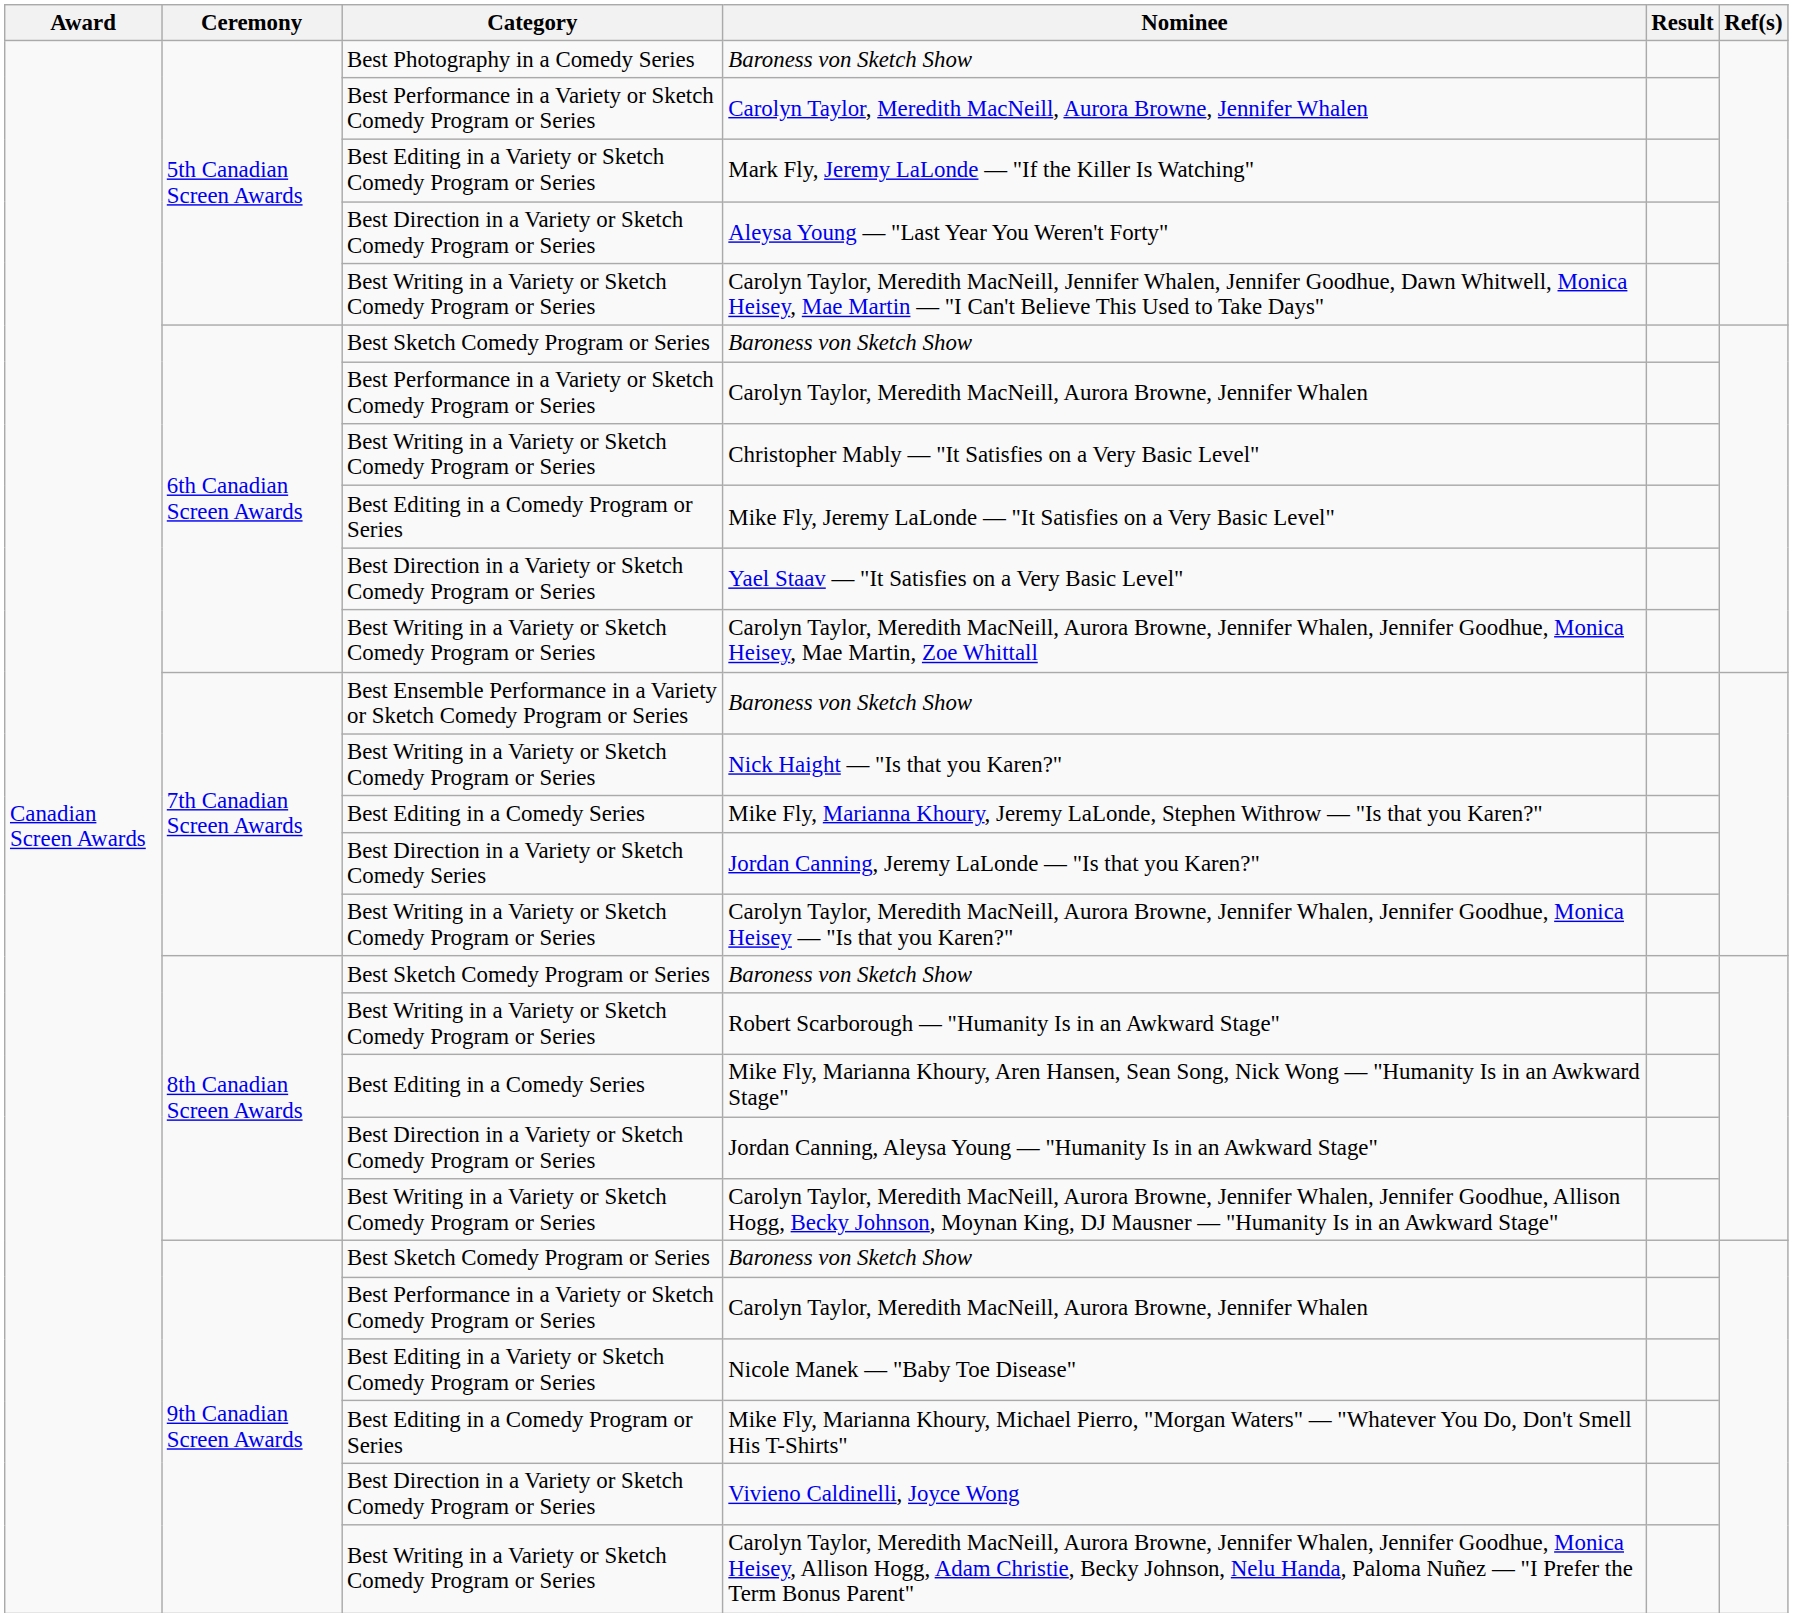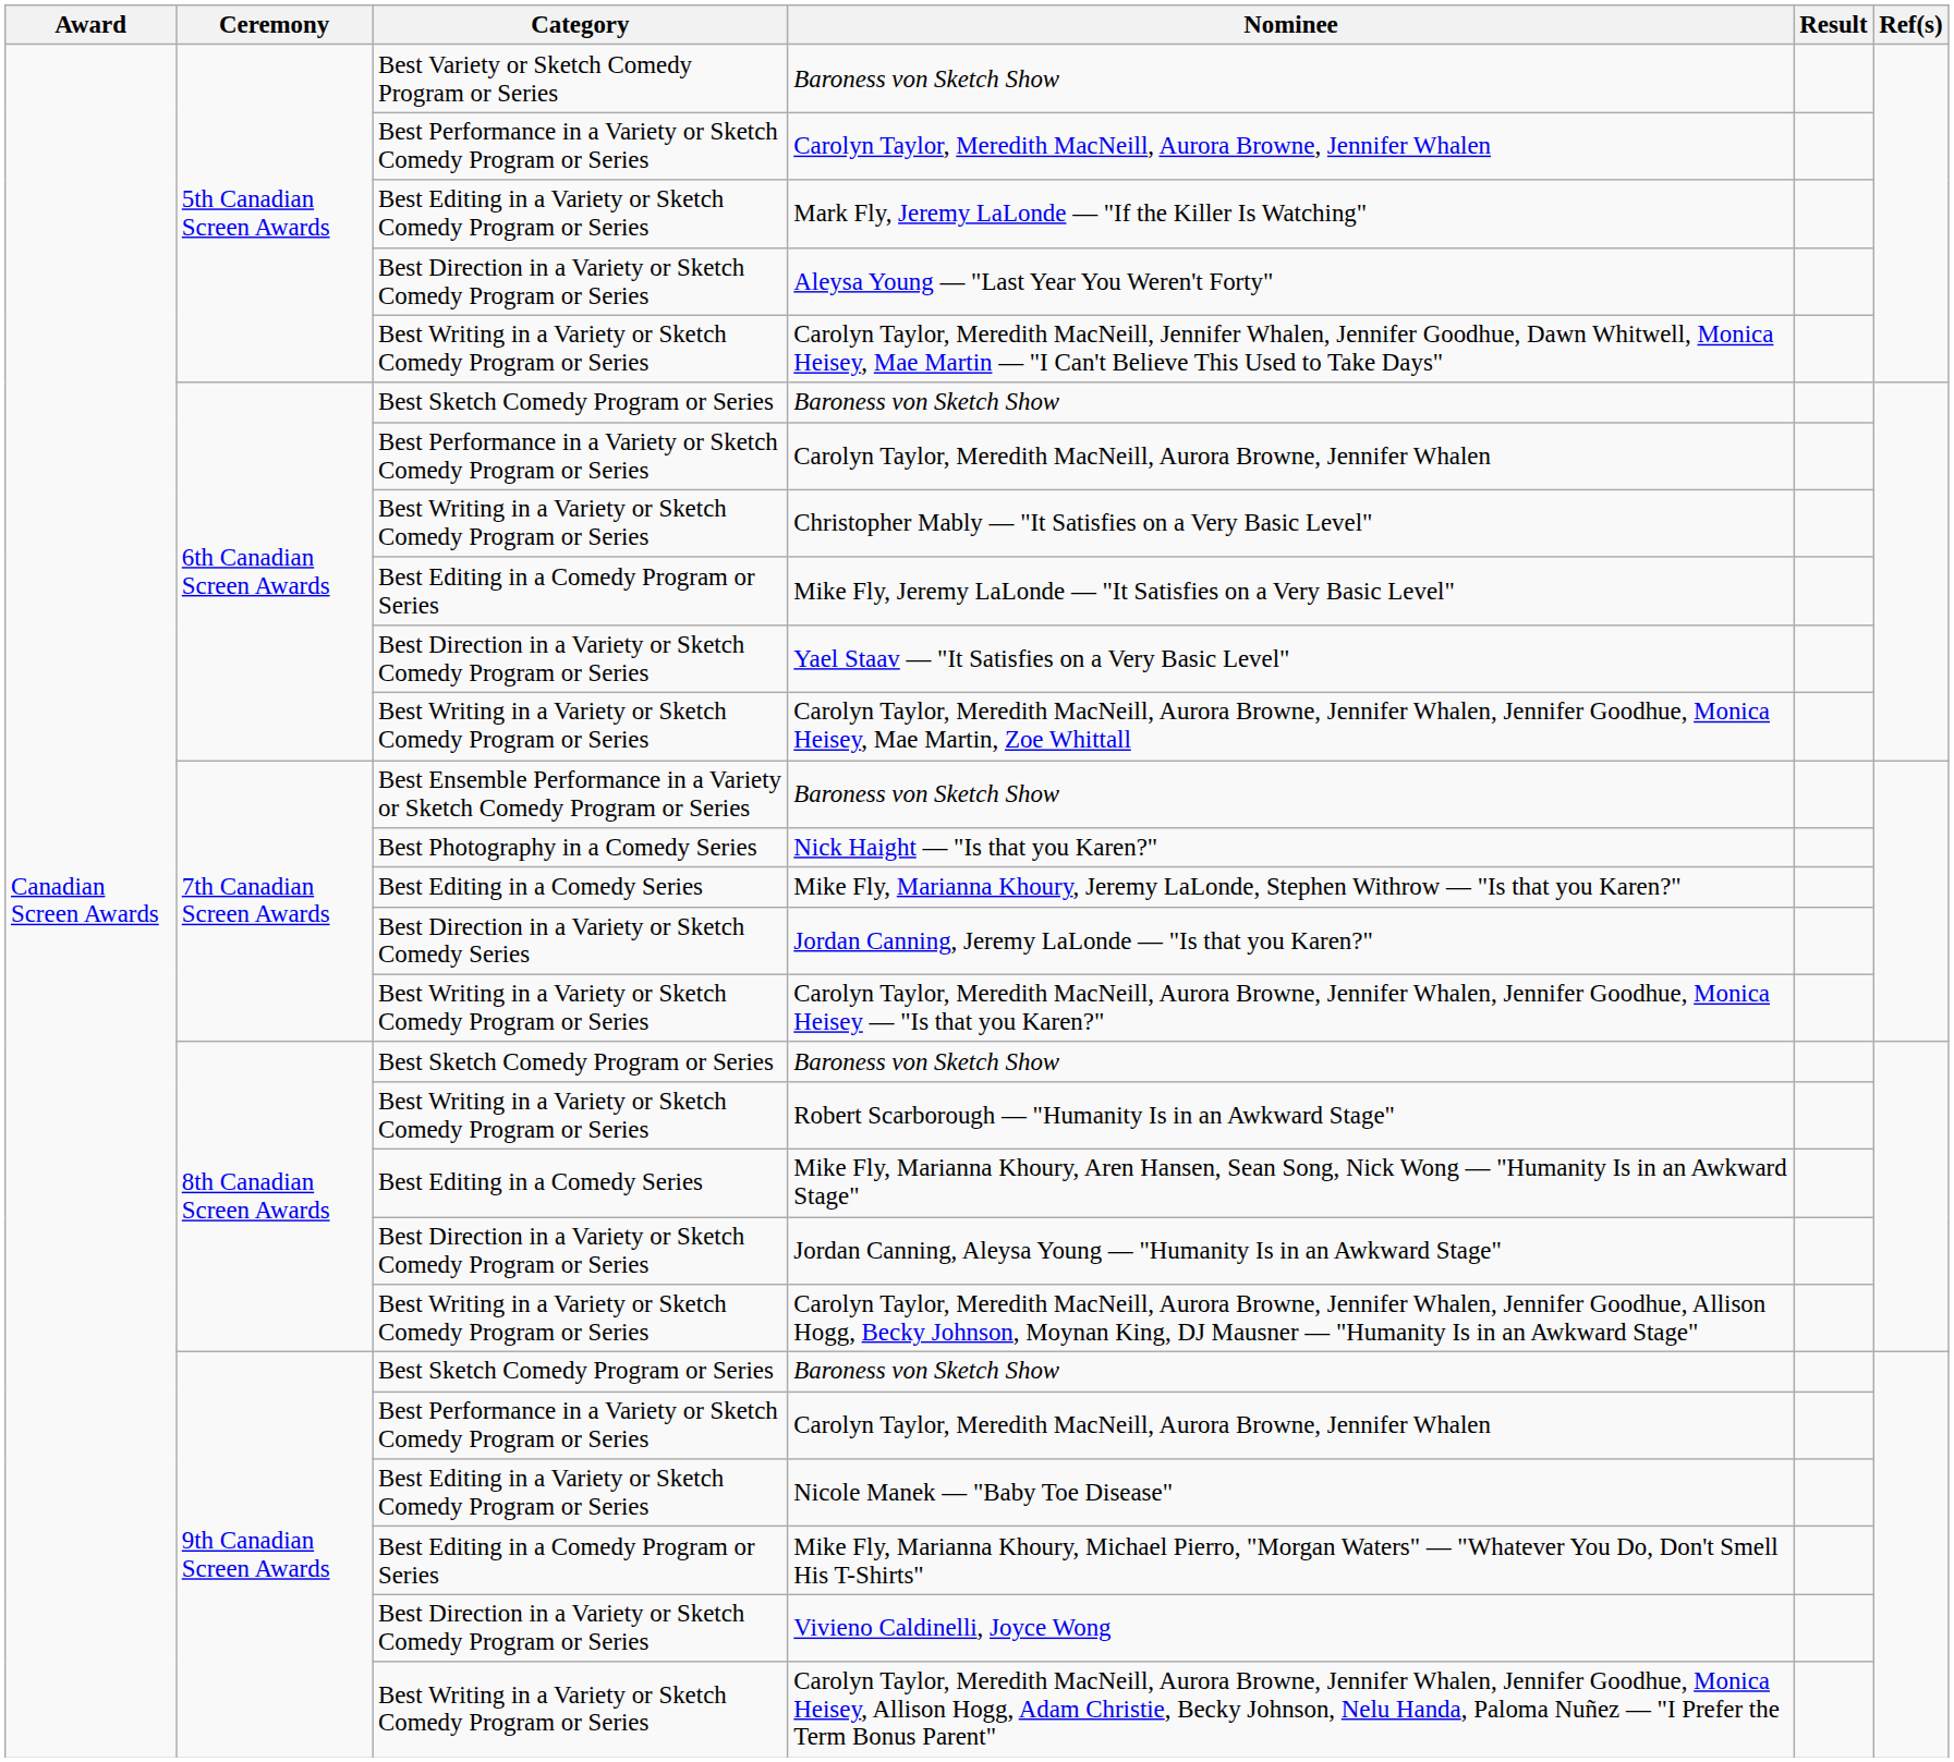5th Canadian Screen Awards / Baroness von Sketch Show | Category: Best Photography in a Comedy Series -> Best Variety or Sketch Comedy Program or Series
Nick Haight — "Is that you Karen?" | Category: Best Writing in a Variety or Sketch Comedy Program or Series -> Best Photography in a Comedy Series
